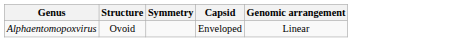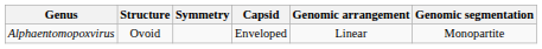+ column: Genomic segmentation | Monopartite
